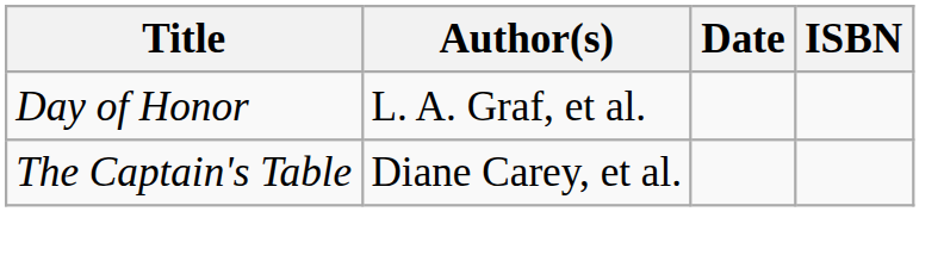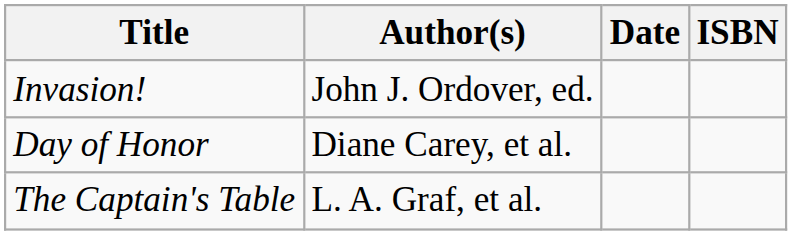+ row: Invasion! | John J. Ordover, ed.
Day of Honor | Author(s): L. A. Graf, et al. -> Diane Carey, et al.
The Captain's Table | Author(s): Diane Carey, et al. -> L. A. Graf, et al.
